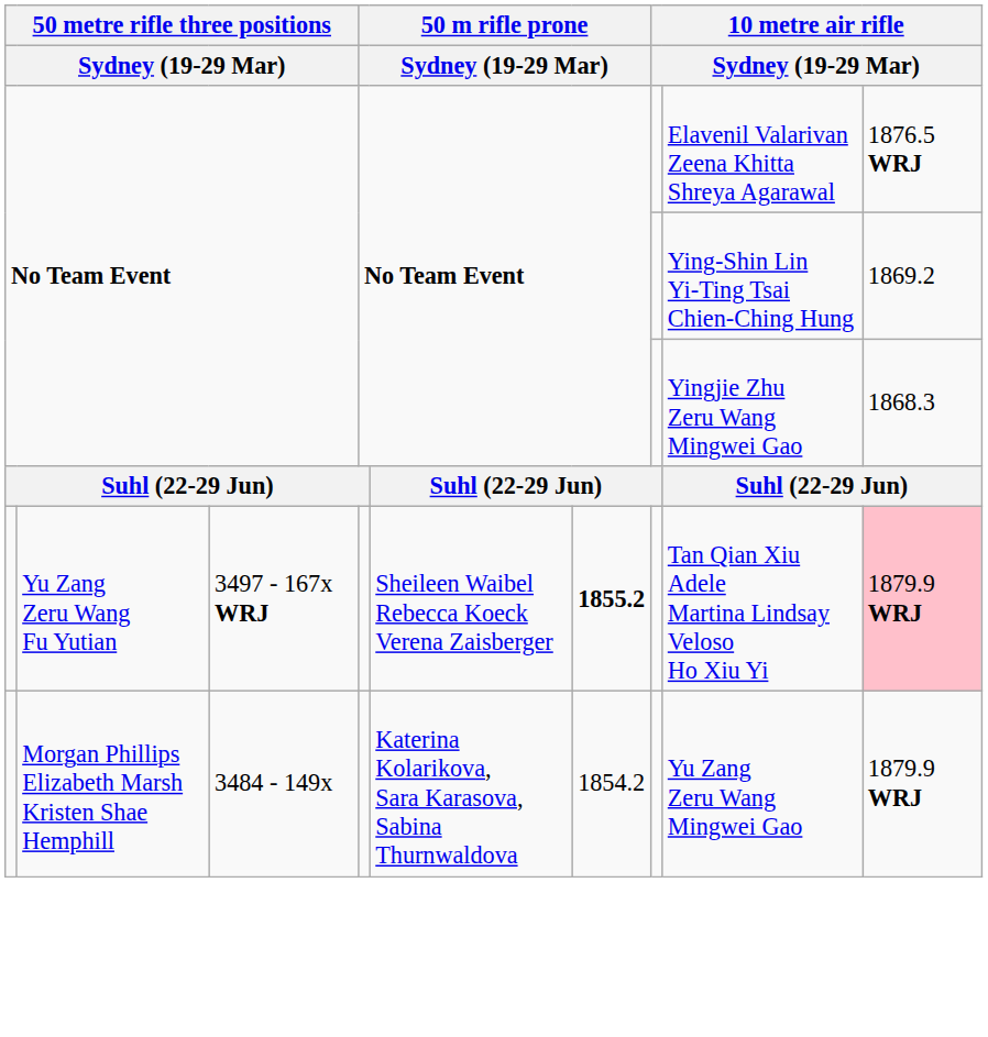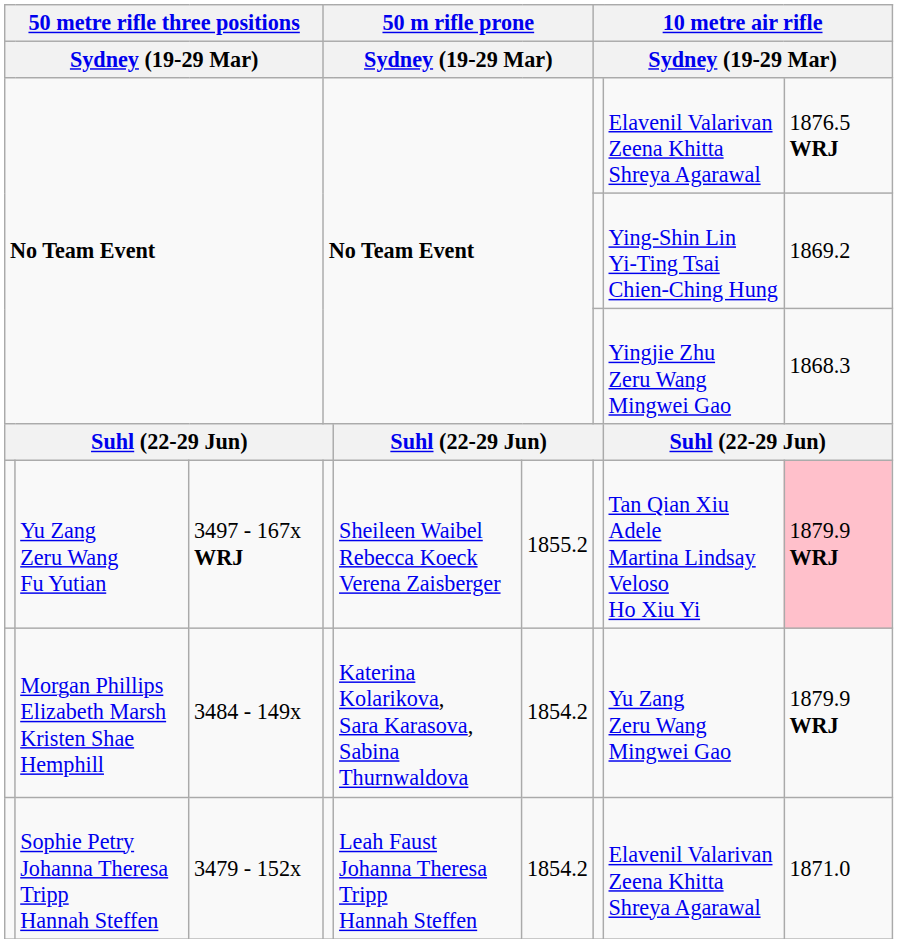Yu Zang Zeru Wang Fu Yutian | column 6: bold -> normal
+ row: Sophie Petry Johanna Theresa Tripp Hannah Steffen | 3479 - 152x | Leah Faust Johanna Theresa Tripp Hannah Steffen | 1854.2 | Elavenil Valarivan Zeena Khitta Shreya Agarawal | 1871.0
